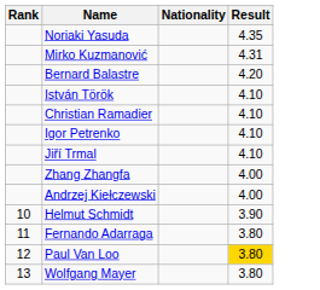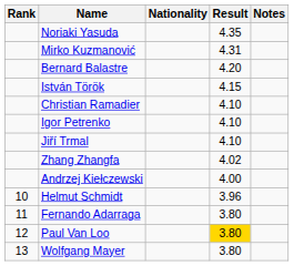+ column: Notes
István Török | Result: 4.10 -> 4.15
Zhang Zhangfa | Result: 4.00 -> 4.02
Helmut Schmidt | Result: 3.90 -> 3.96
